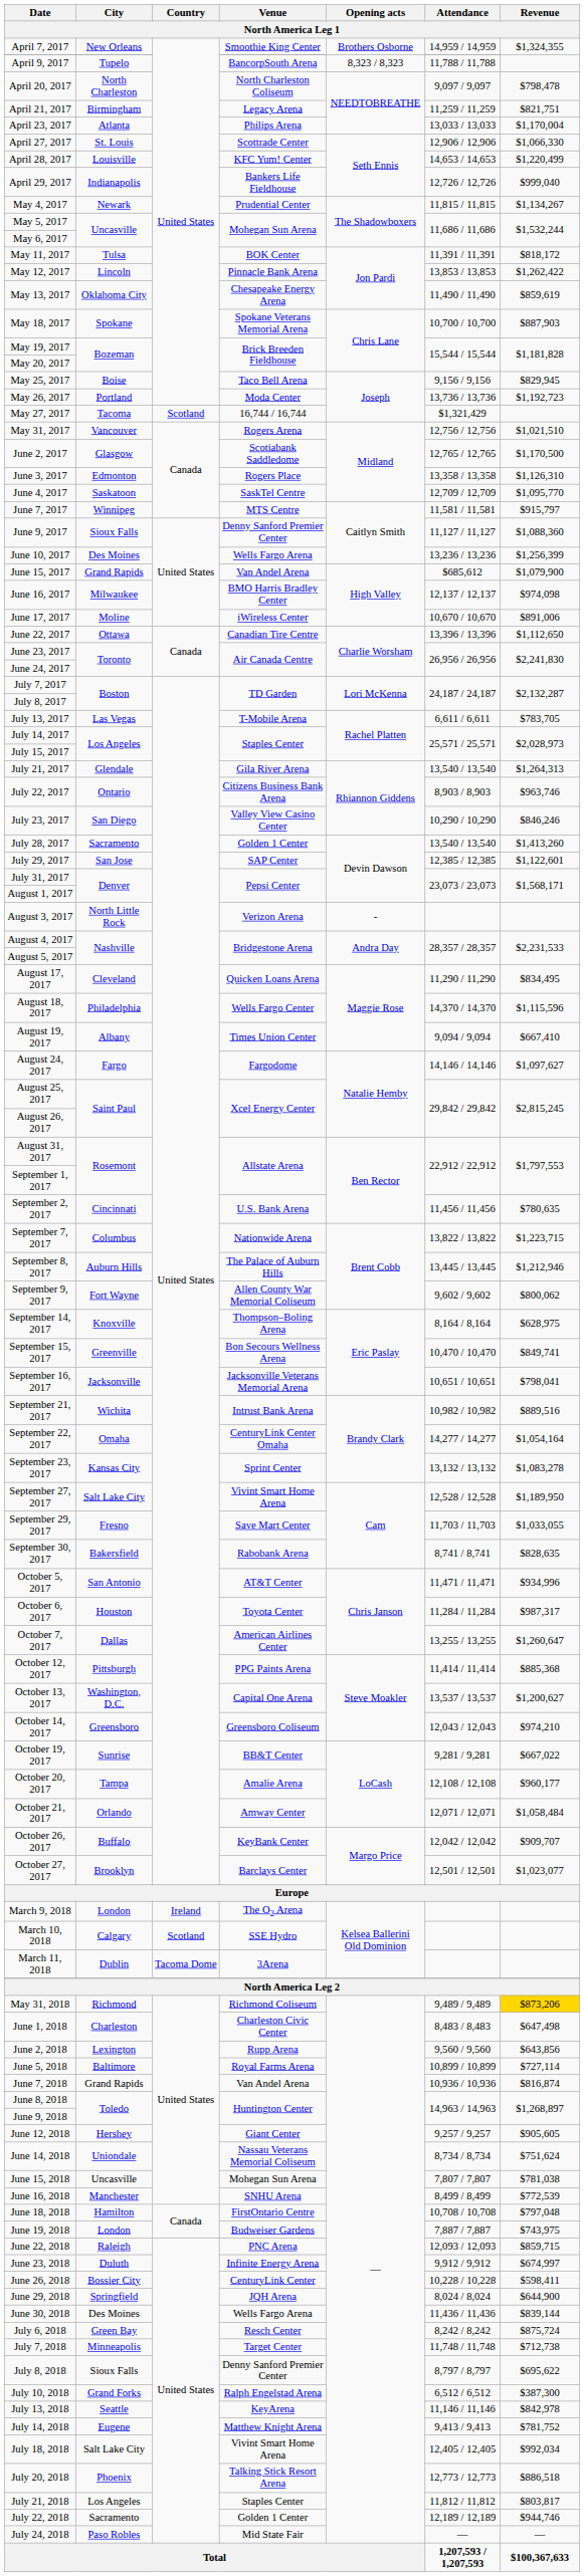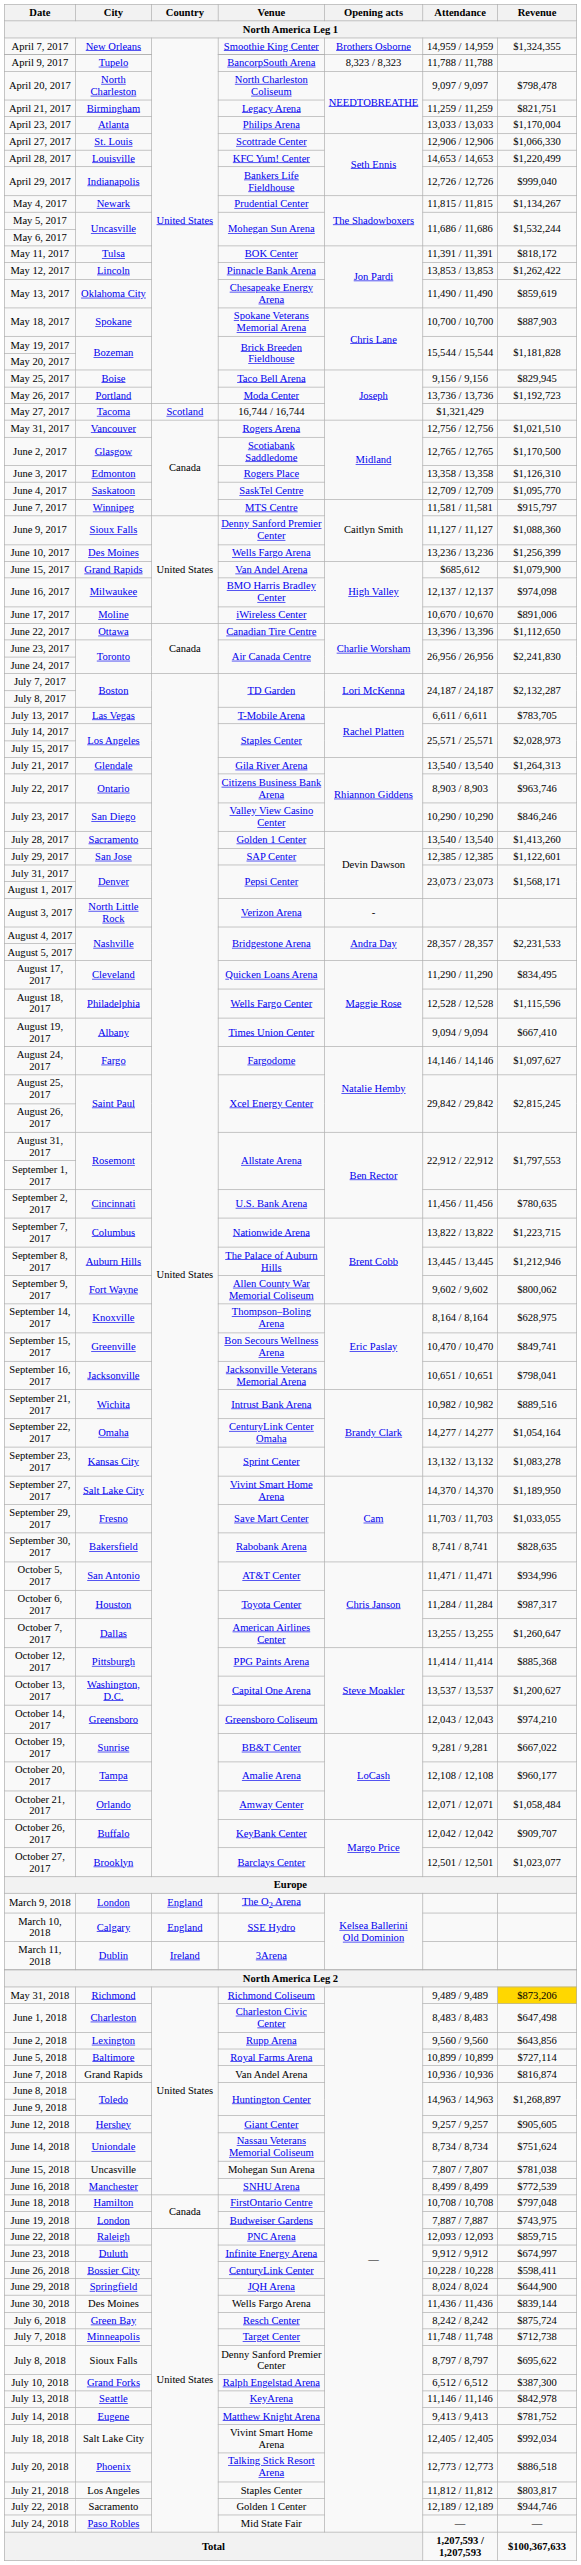August 18, 2017 | Attendance: 14,370 / 14,370 -> 12,528 / 12,528
September 27, 2017 | Attendance: 12,528 / 12,528 -> 14,370 / 14,370
March 9, 2018 | Country: Ireland -> England
March 10, 2018 | Country: Scotland -> England
March 11, 2018 | Country: Tacoma Dome -> Ireland
